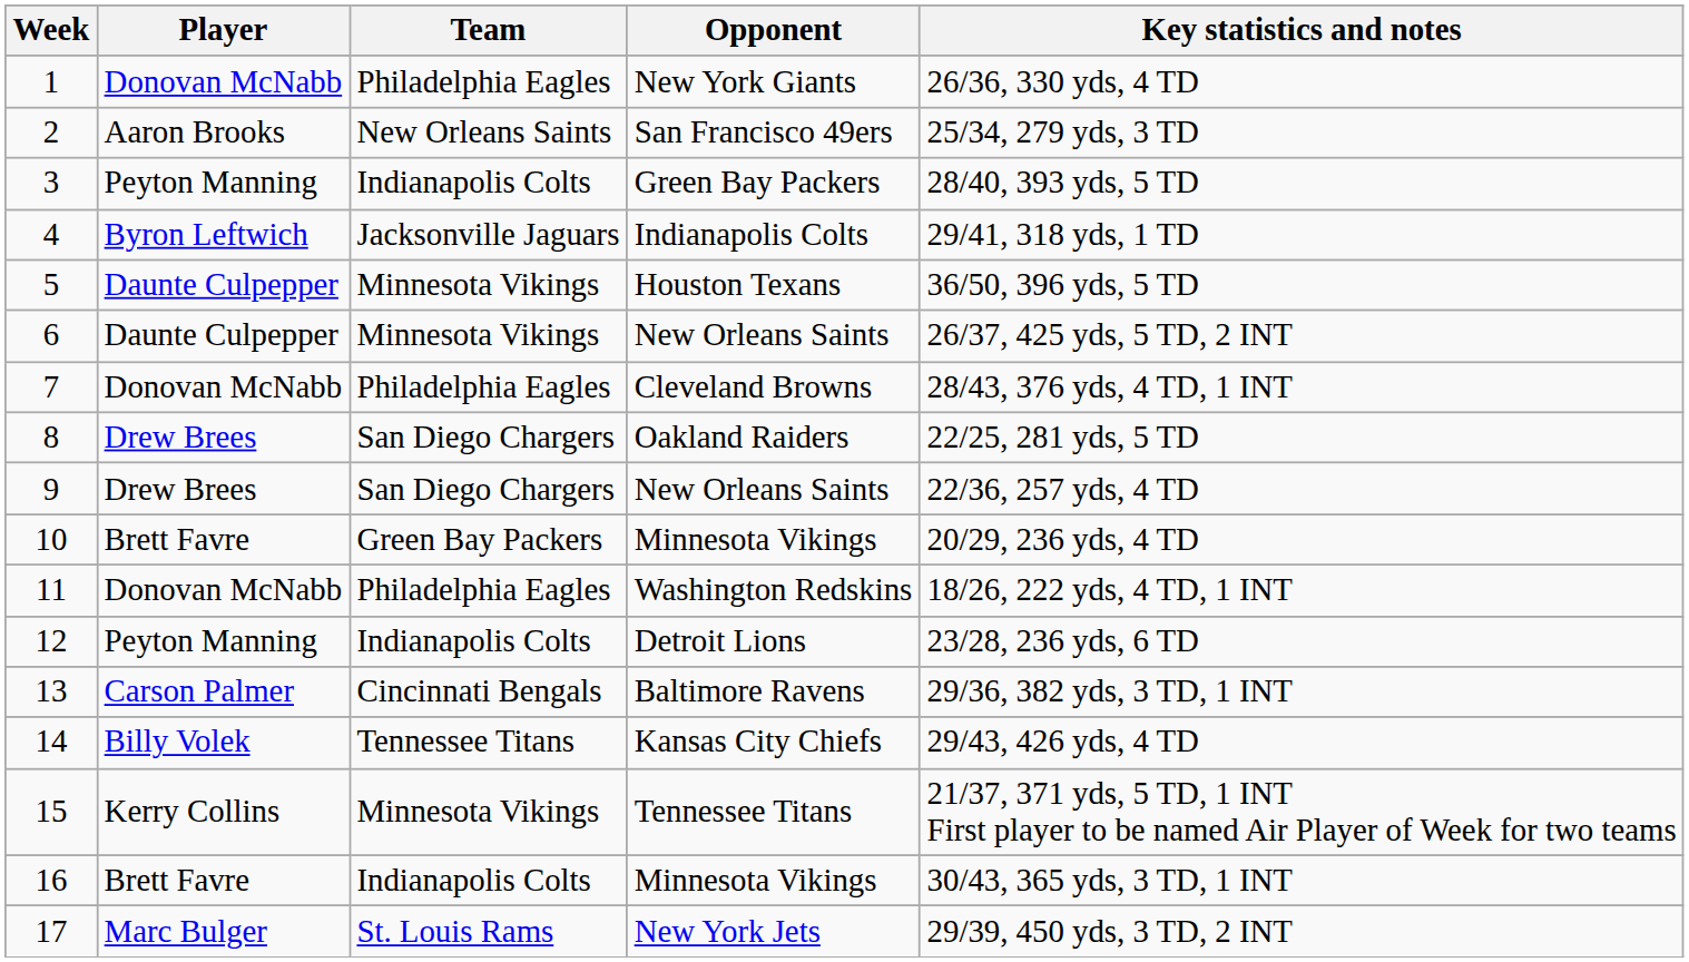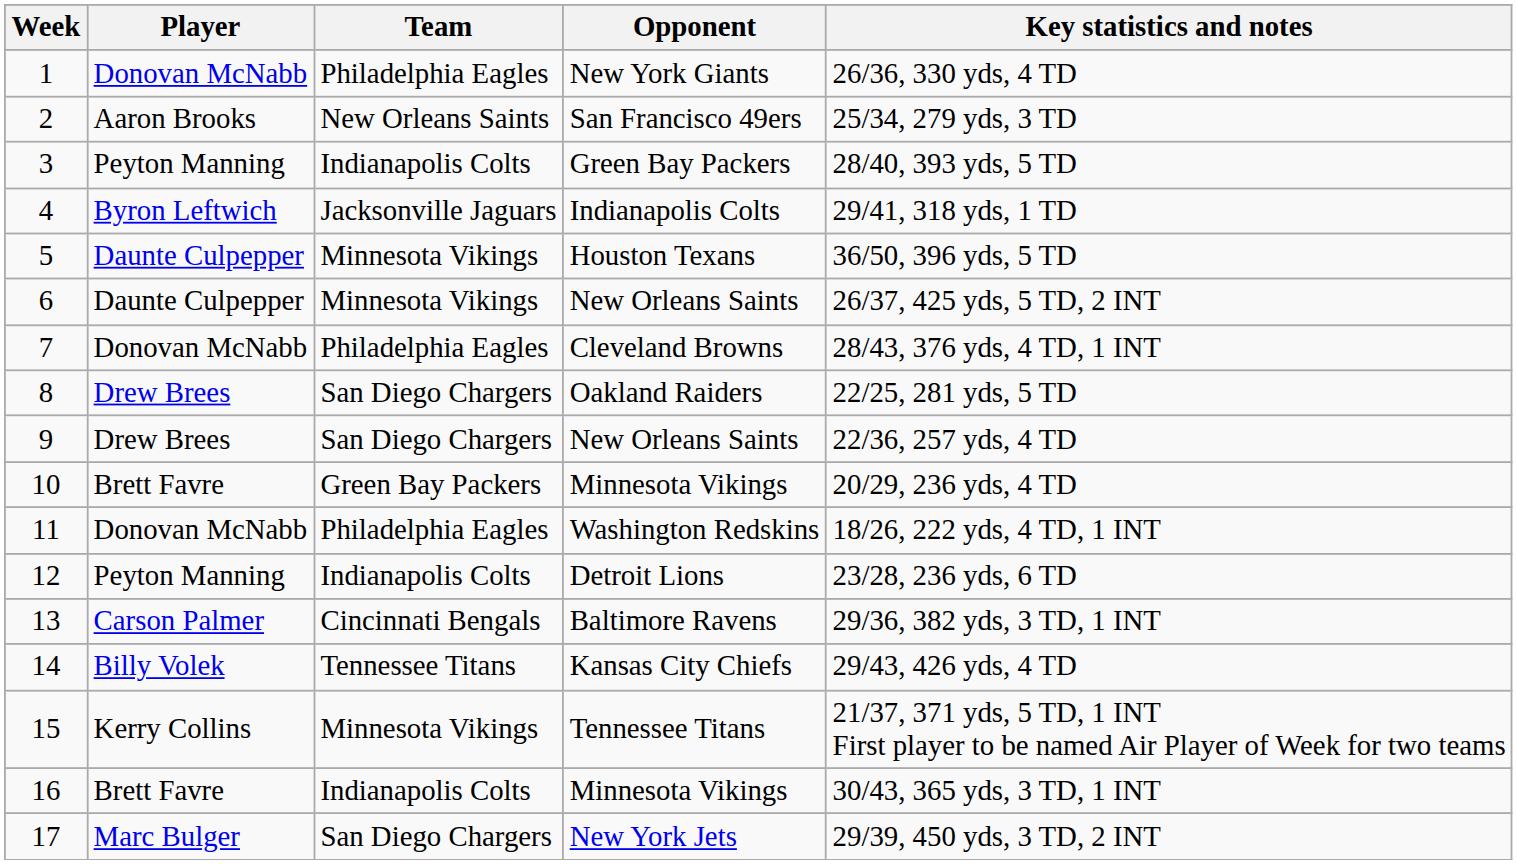17 | Team: St. Louis Rams -> San Diego Chargers
